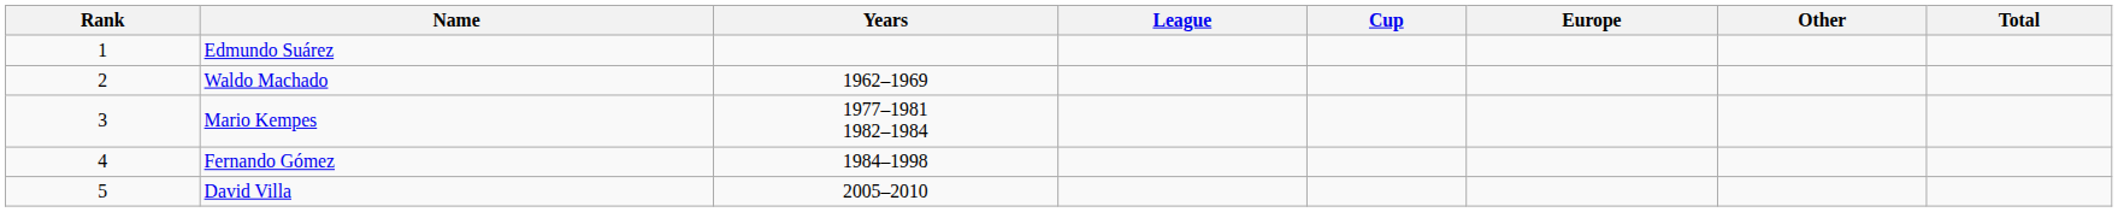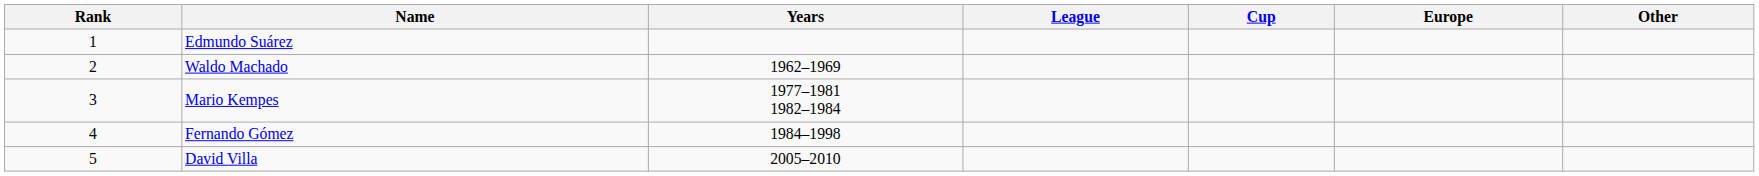- column: Total
